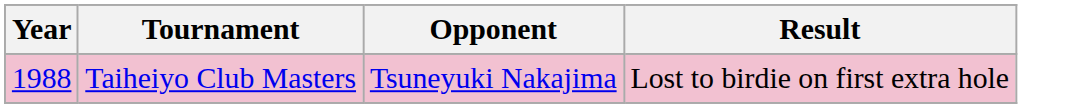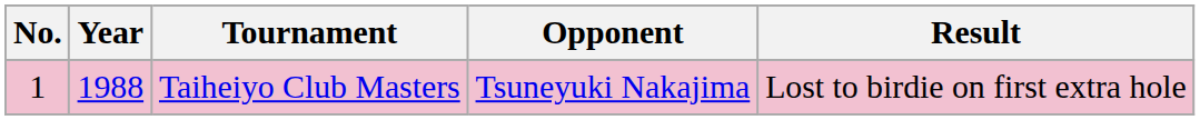+ column: No. | 1
